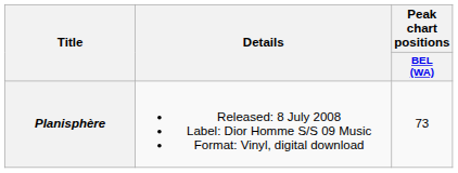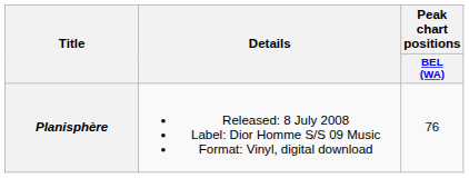Planisphère | Peak chart positions / BEL (WA): 73 -> 76
